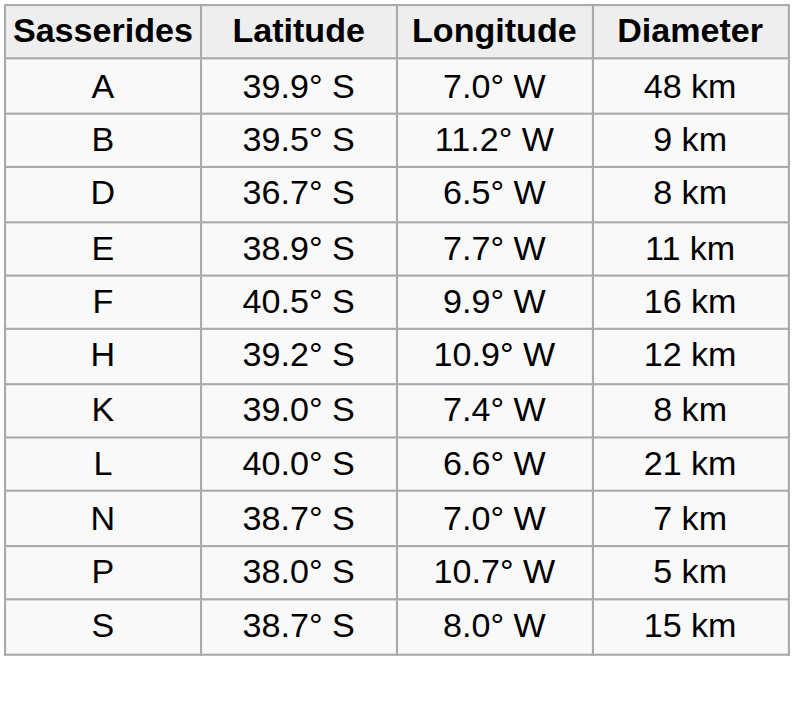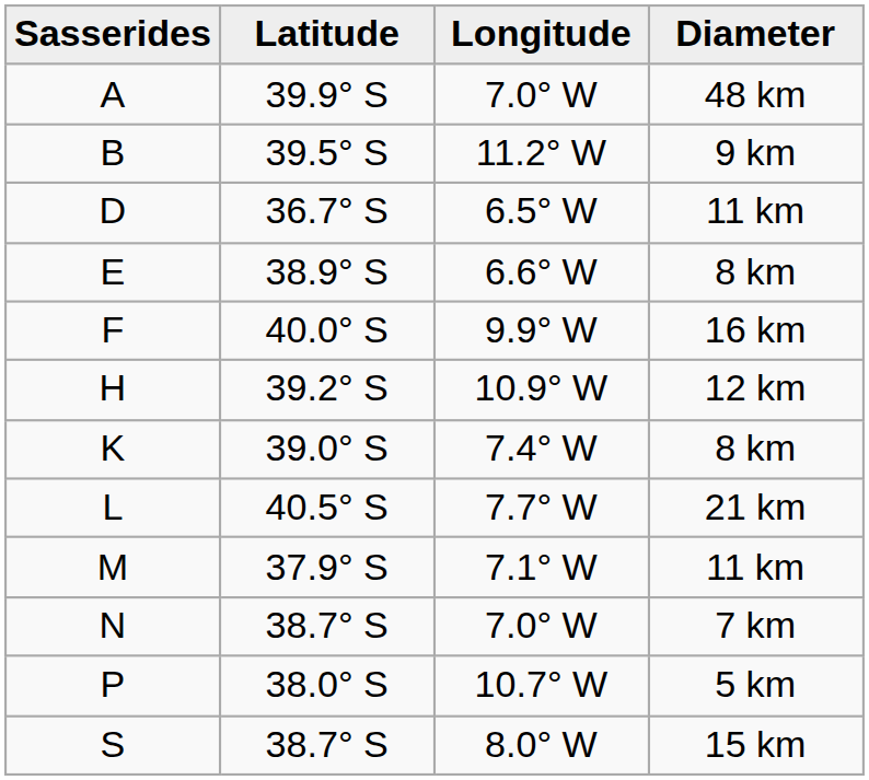D | Diameter: 8 km -> 11 km
E | Longitude: 7.7° W -> 6.6° W
E | Diameter: 11 km -> 8 km
F | Latitude: 40.5° S -> 40.0° S
L | Latitude: 40.0° S -> 40.5° S
L | Longitude: 6.6° W -> 7.7° W
+ row: M | 37.9° S | 7.1° W | 11 km
